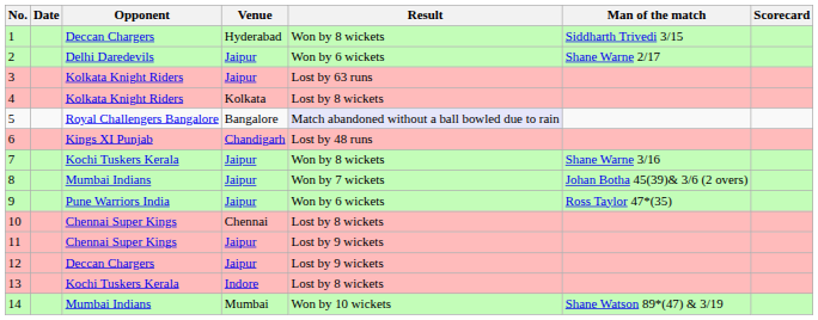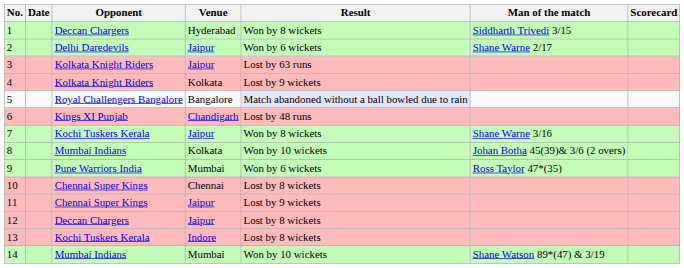4 | Result: Lost by 8 wickets -> Lost by 9 wickets
8 | Venue: Jaipur -> Kolkata
8 | Result: Won by 7 wickets -> Won by 10 wickets
9 | Venue: Jaipur -> Mumbai
12 | Result: Lost by 9 wickets -> Lost by 8 wickets
